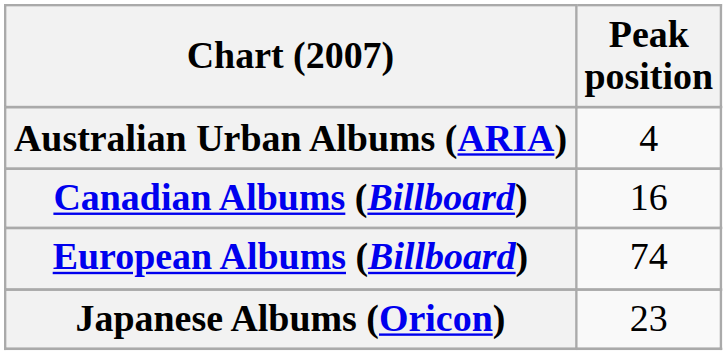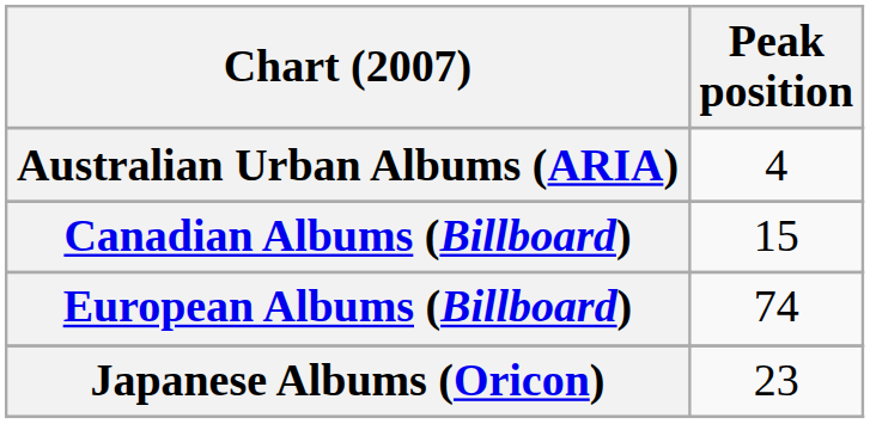Canadian Albums (Billboard) | Peak position: 16 -> 15
